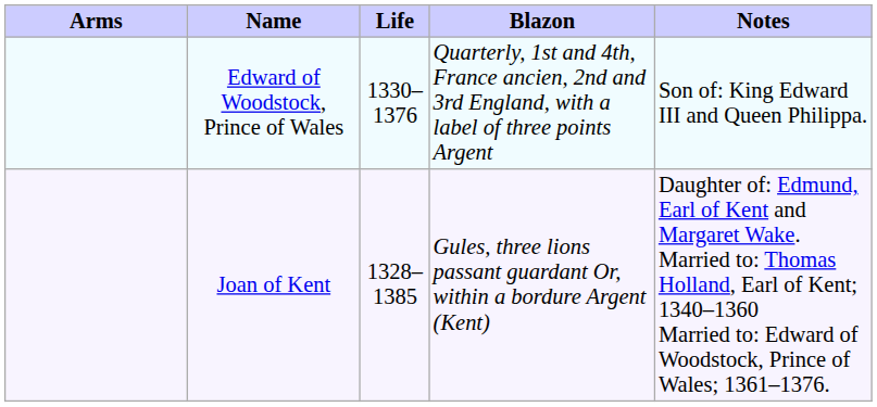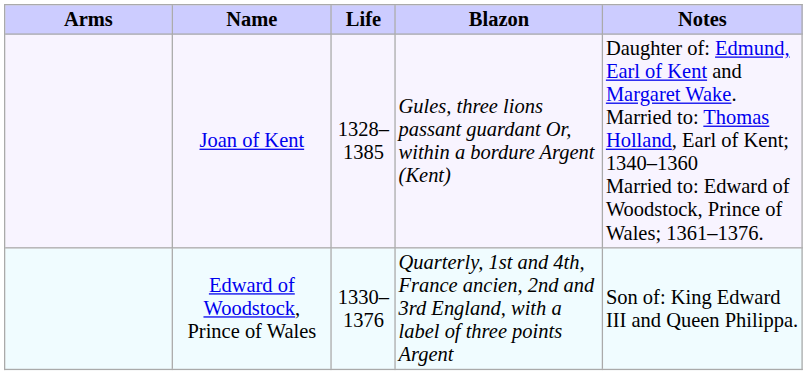rows swapped: Edward of Woodstock, Prince of Wales <-> Joan of Kent
